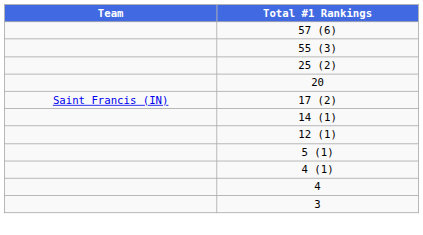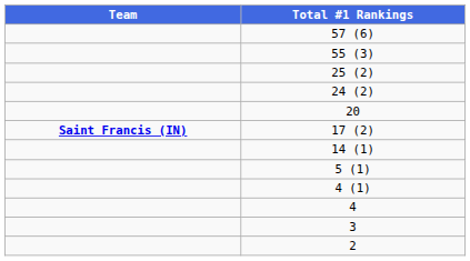+ row: 24 (2)
17 (2) | Team: normal -> bold
- row: 12 (1)
+ row: 2
